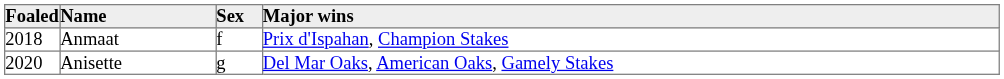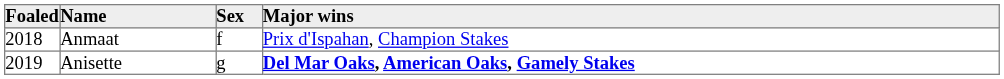Anisette | Foaled: 2020 -> 2019
Anisette | Major wins: normal -> bold
